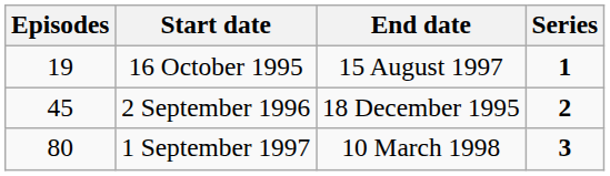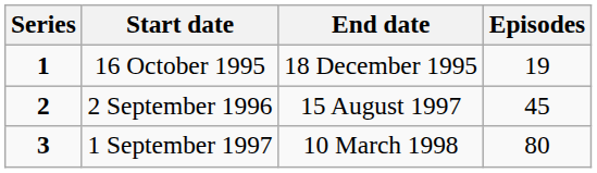columns swapped: Series <-> Episodes
16 October 1995 | End date: 15 August 1997 -> 18 December 1995
2 September 1996 | End date: 18 December 1995 -> 15 August 1997
